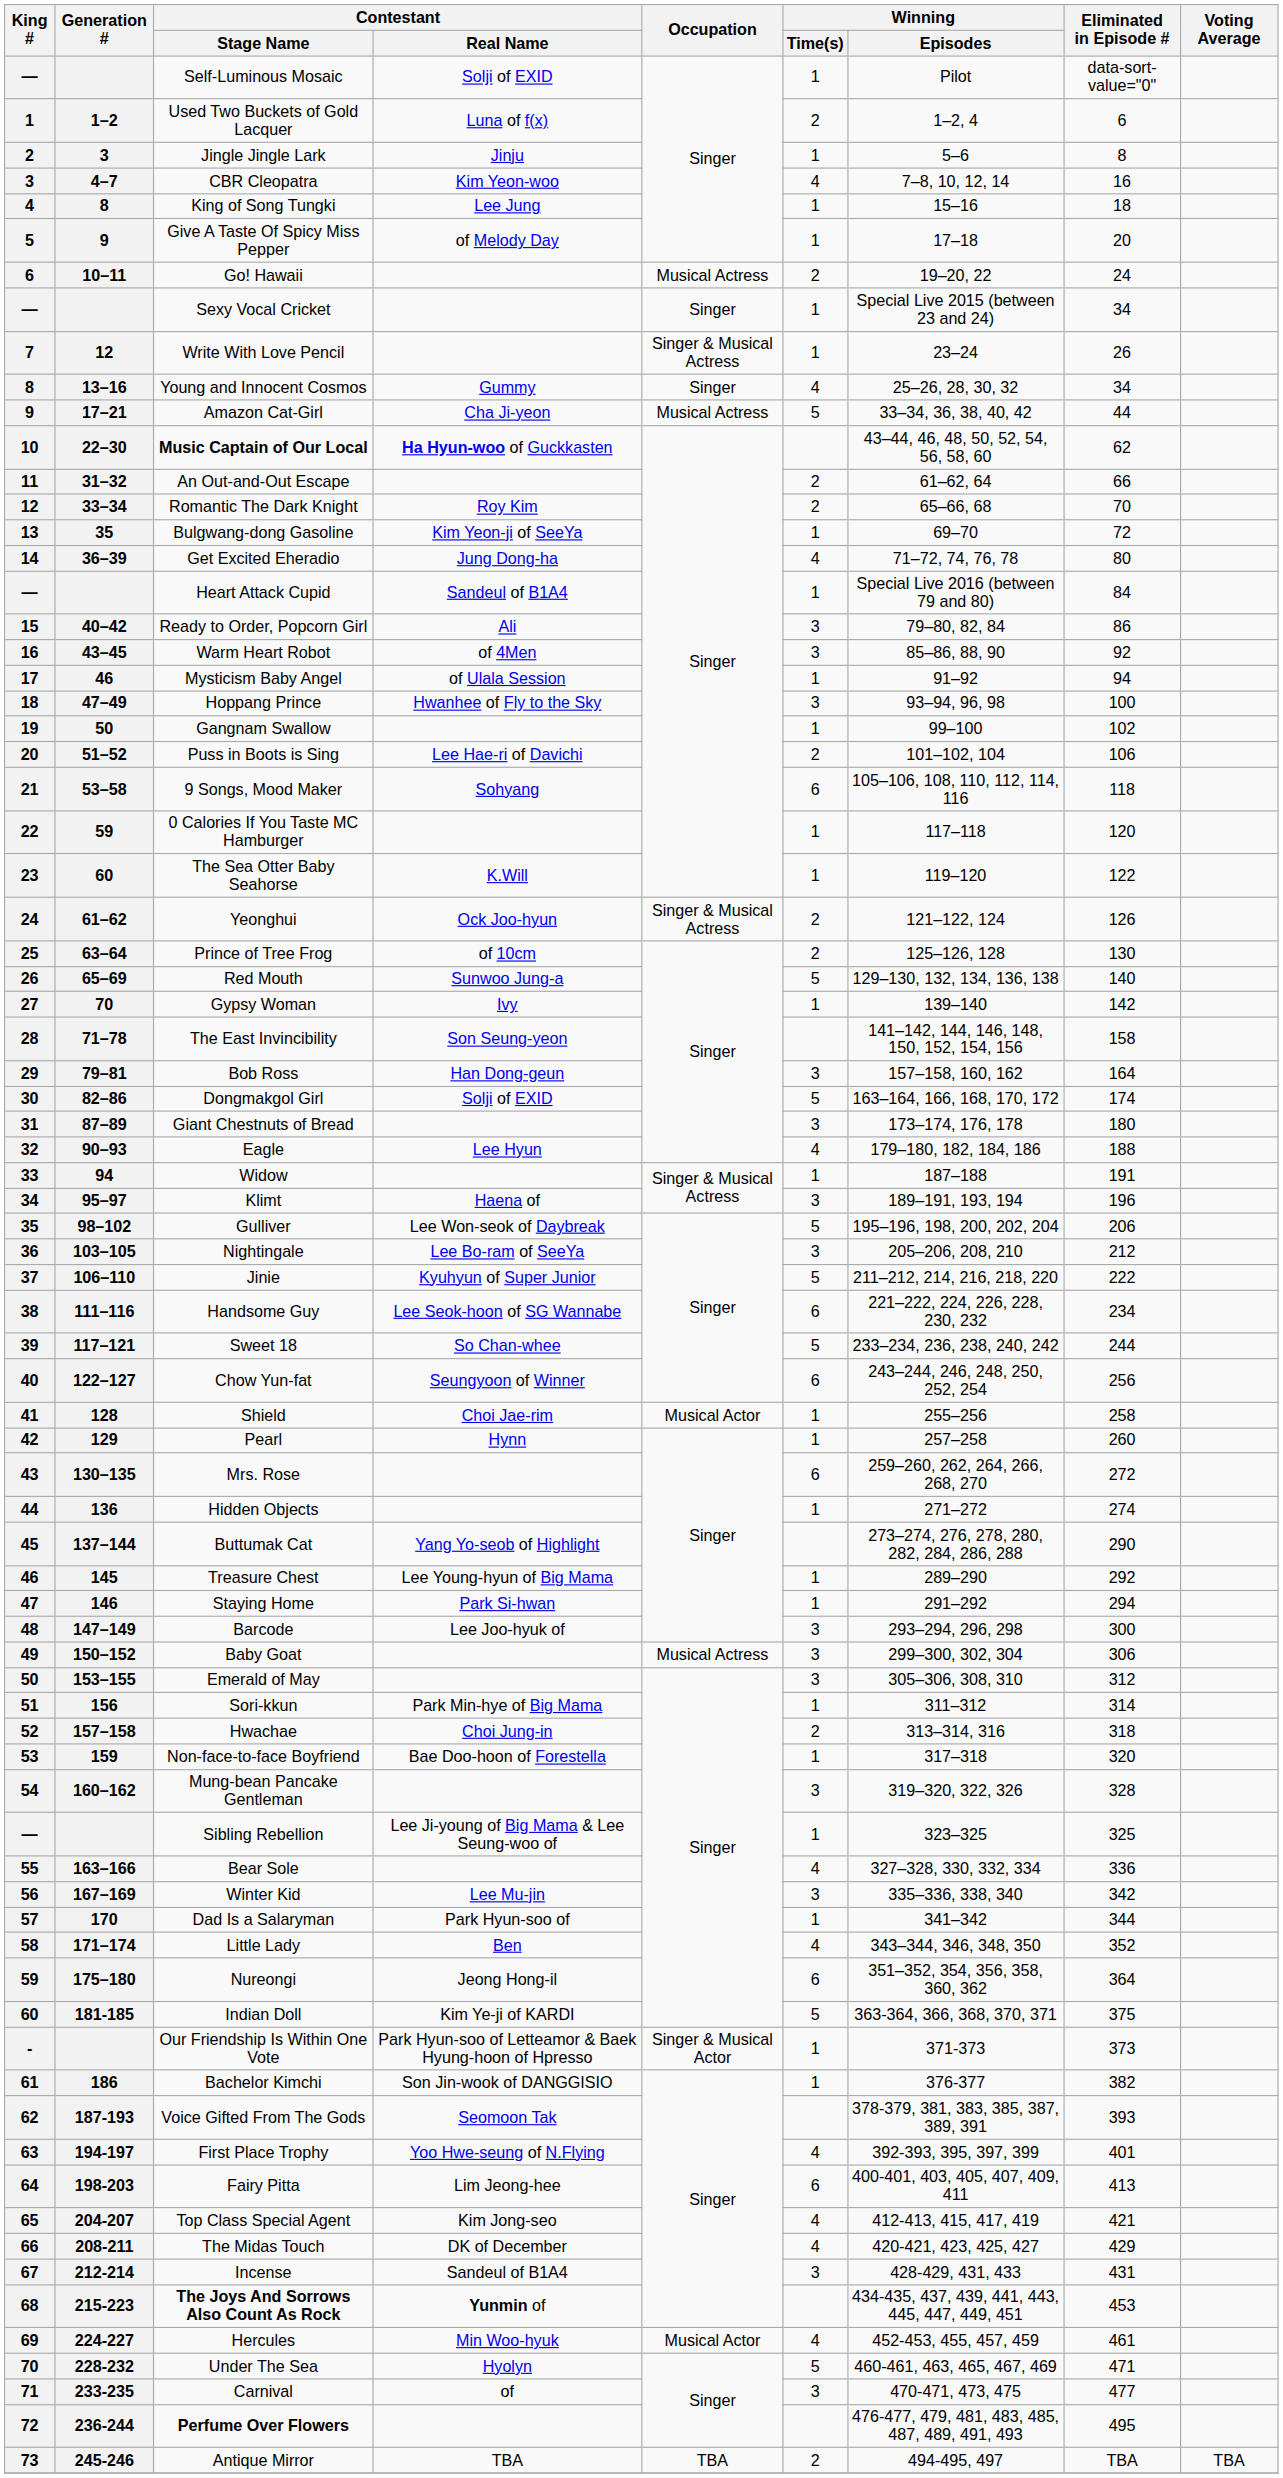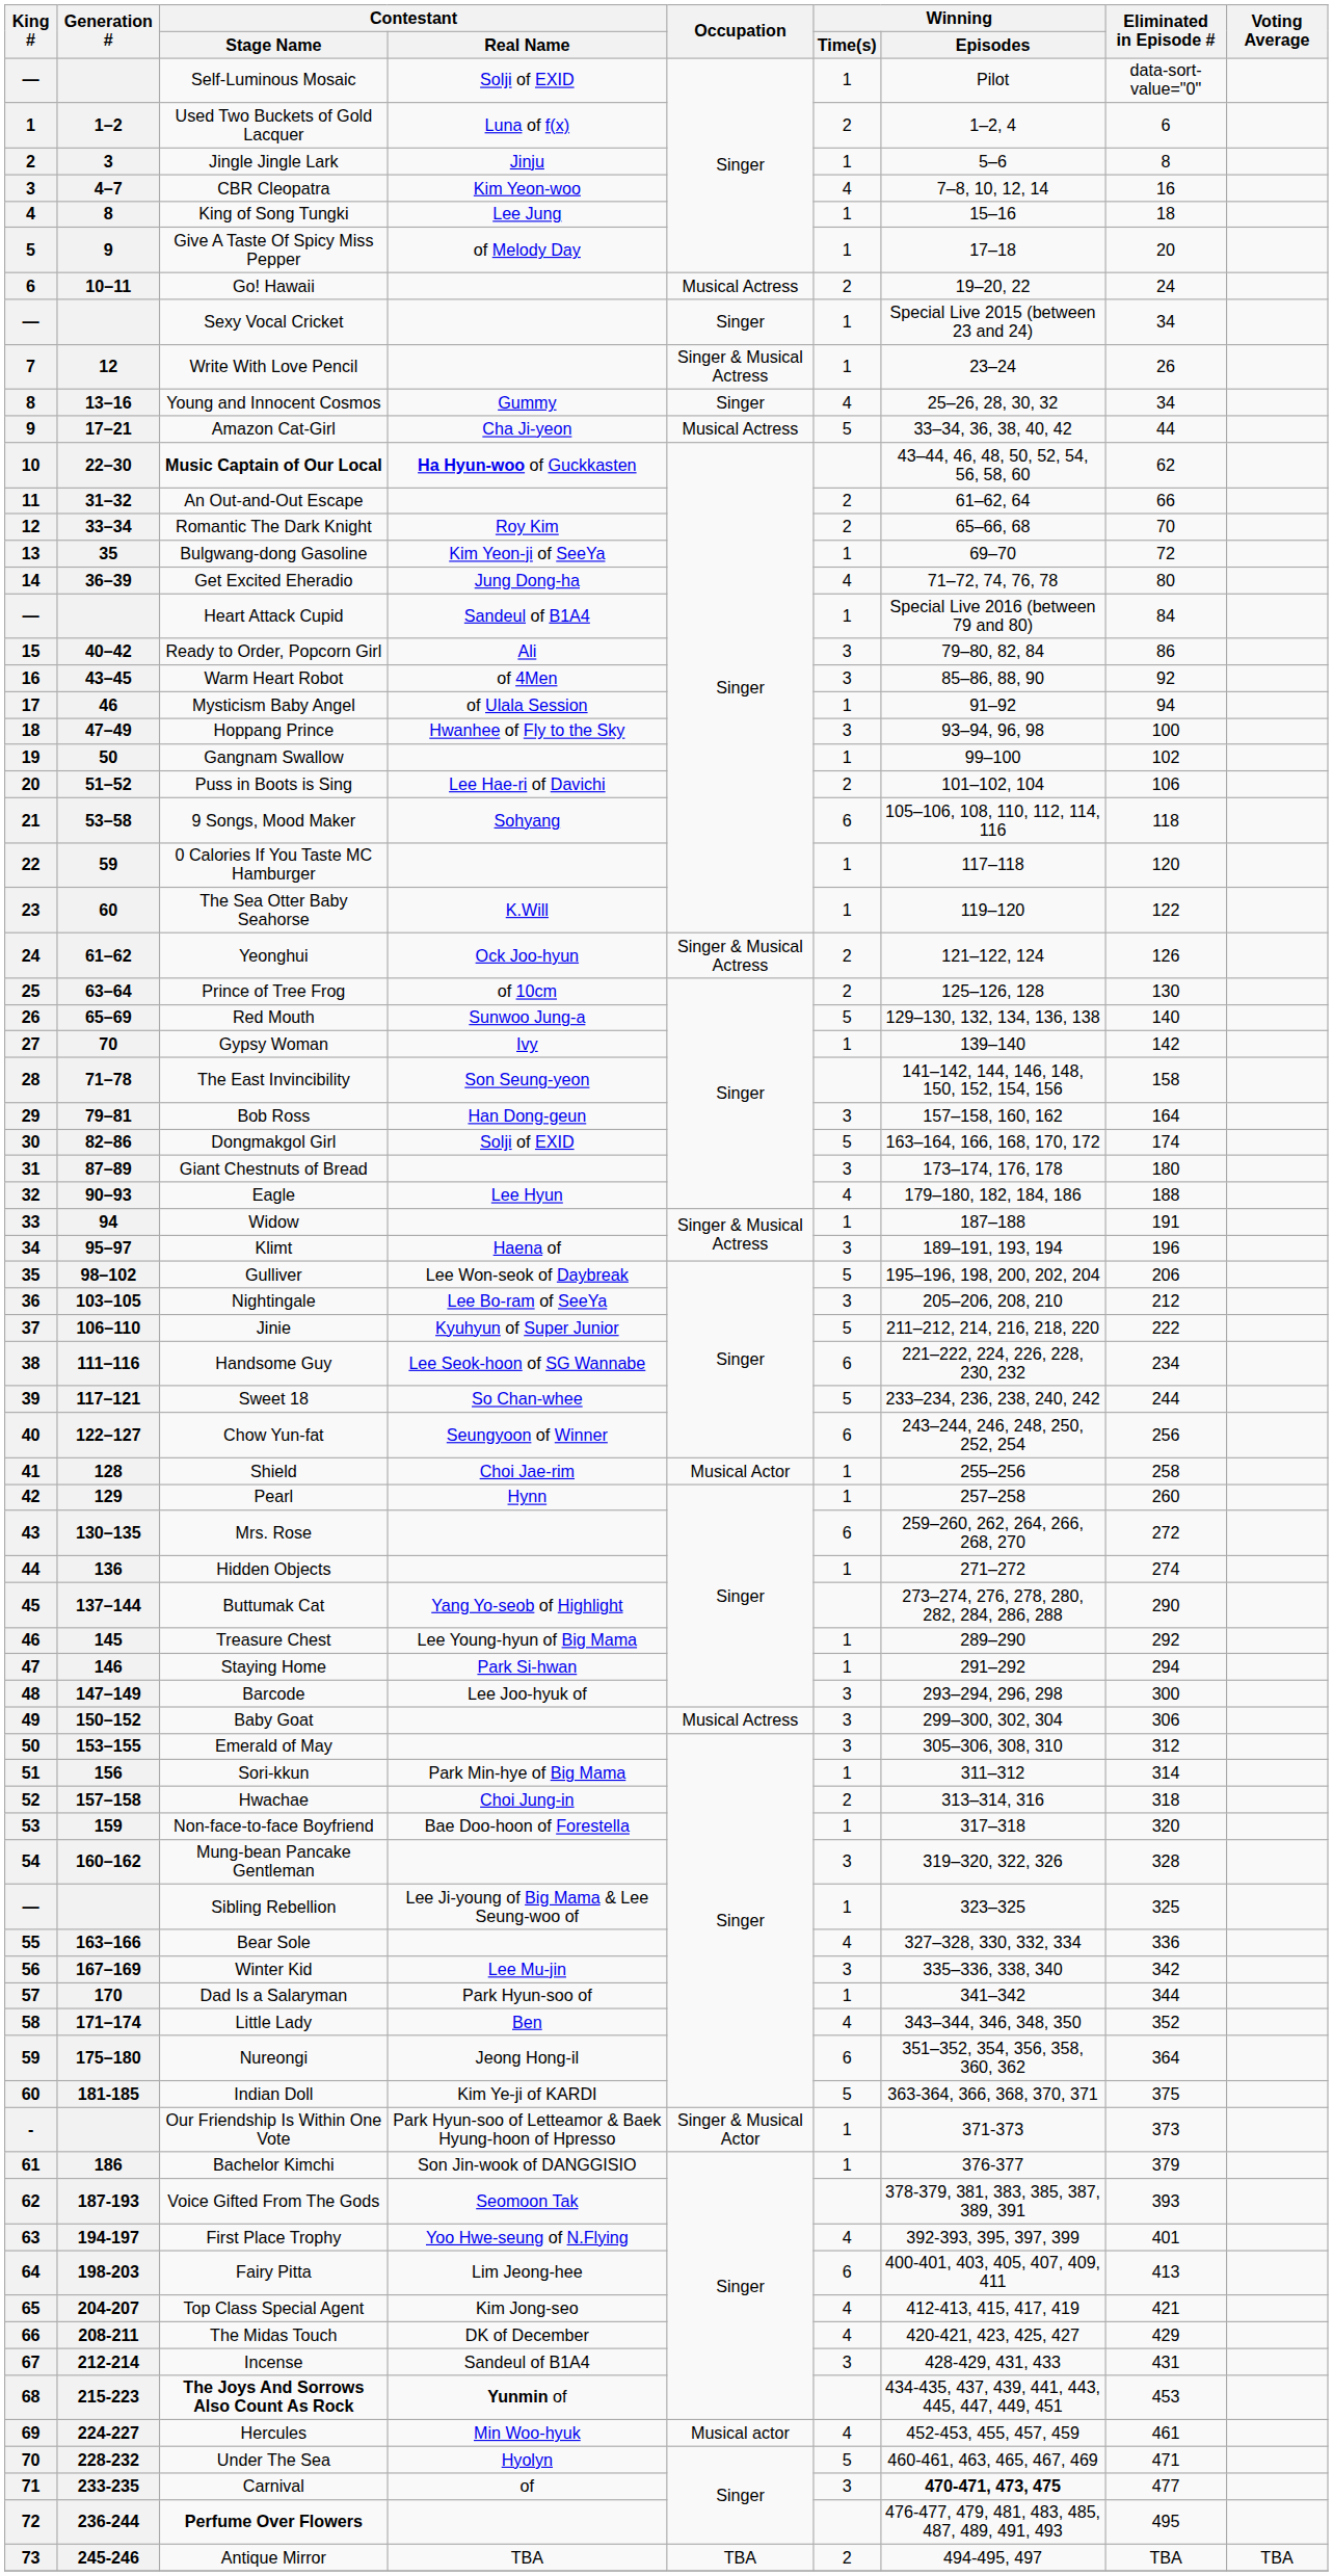Bachelor Kimchi | Eliminated in Episode #: 382 -> 379
Hercules | Occupation: Musical Actor -> Musical actor
Carnival | Winning / Episodes: normal -> bold
